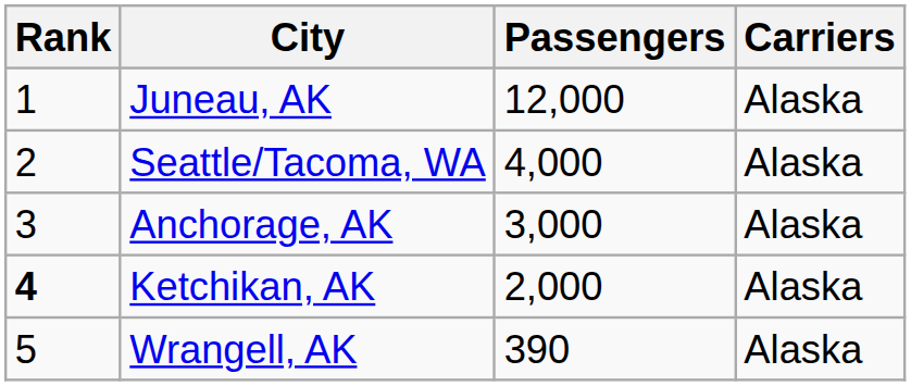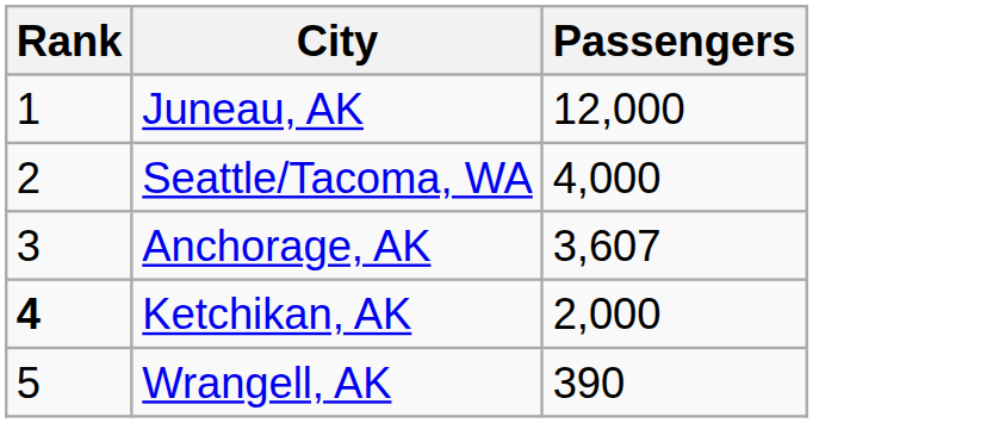- column: Carriers | Alaska | Alaska | Alaska | Alaska | Alaska
Anchorage, AK | Passengers: 3,000 -> 3,607
